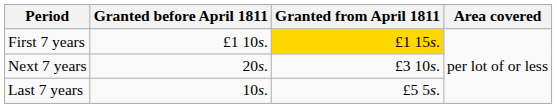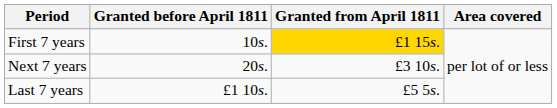First 7 years | Granted before April 1811: £1 10s. -> 10s.
Last 7 years | Granted before April 1811: 10s. -> £1 10s.
